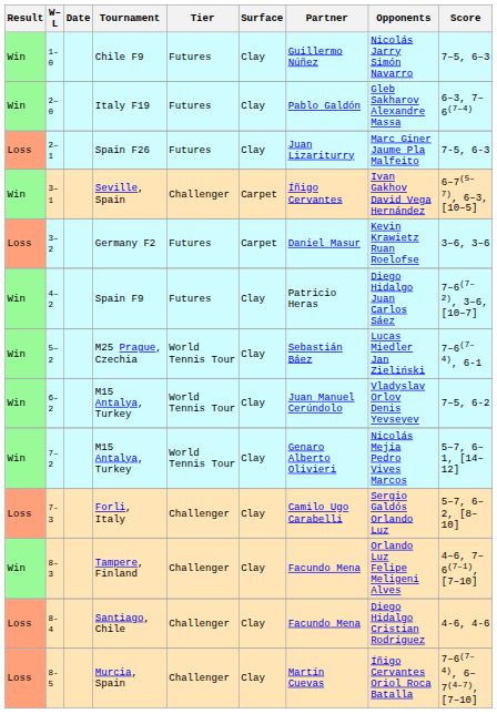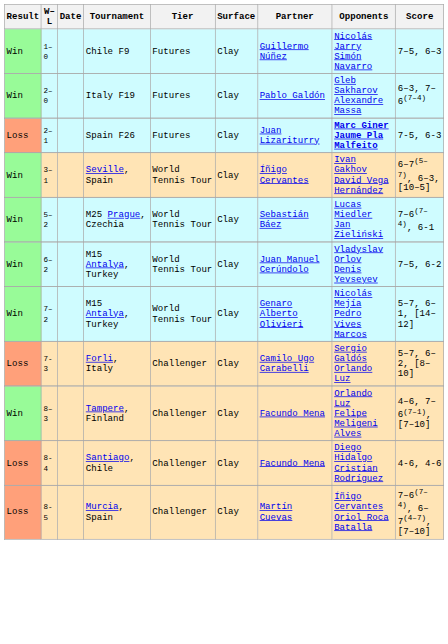Spain F26 | Opponents: normal -> bold
Seville, Spain | Tier: Challenger -> World Tennis Tour
Seville, Spain | Surface: Carpet -> Clay
- row: Loss | 3–2 | Germany F2 | Futures | Carpet | Daniel Masur | Kevin Krawietz Ruan Roelofse | 3–6, 3–6
- row: Win | 4–2 | Spain F9 | Futures | Clay | Patricio Heras | Diego Hidalgo Juan Carlos Sáez | 7–6(7–2), 3–6, [10–7]
